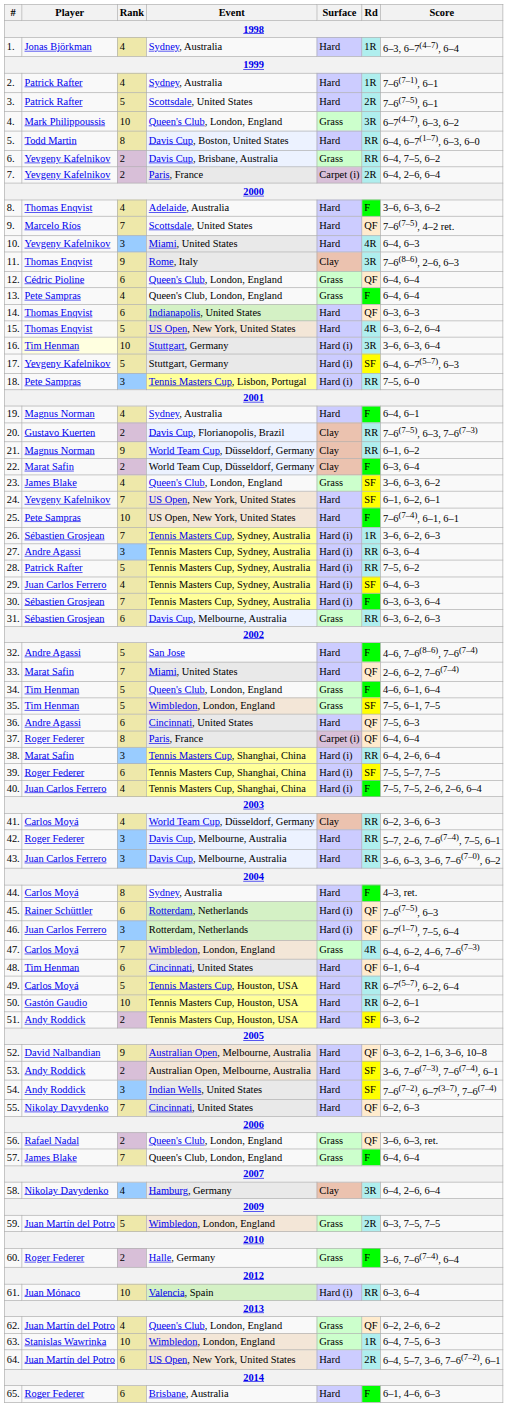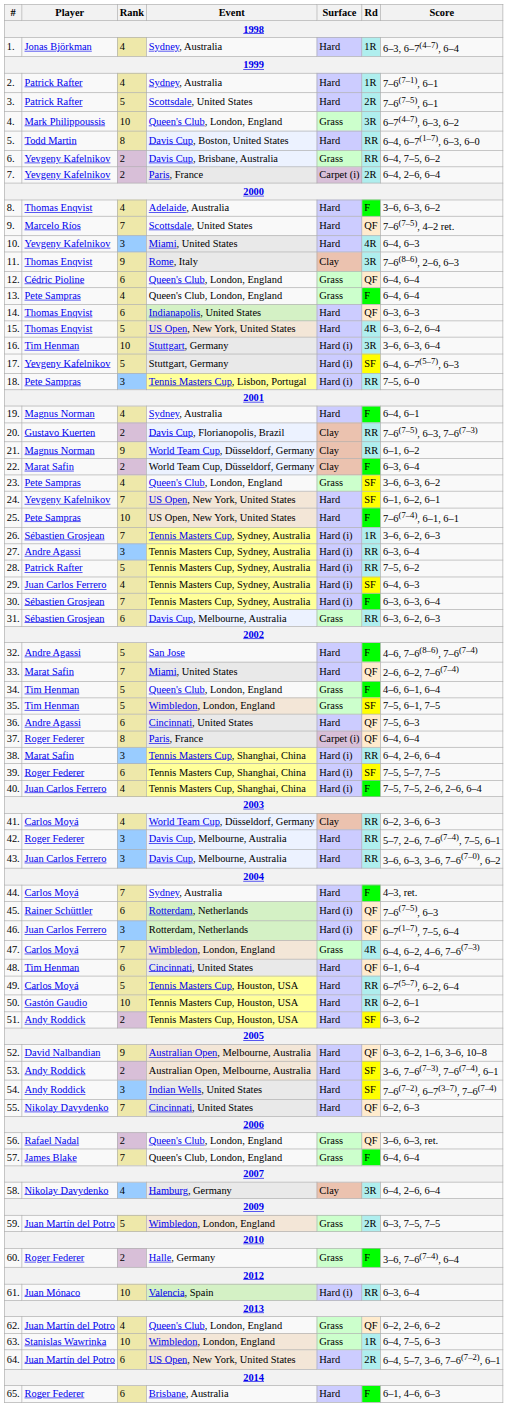16. | Player: lightyellow background -> no background
23. | Player: James Blake -> Pete Sampras
44. | Rank: 8 -> 7
